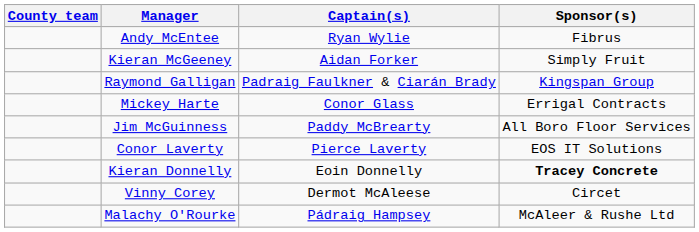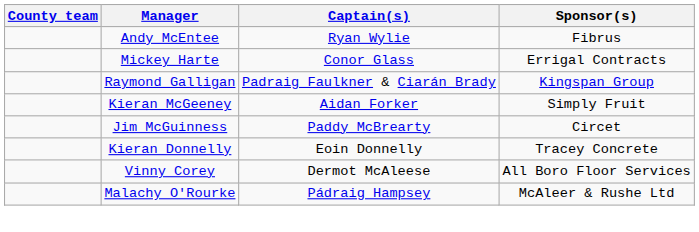rows swapped: Kieran McGeeney <-> Mickey Harte
Jim McGuinness | Sponsor(s): All Boro Floor Services -> Circet
- row: Conor Laverty | Pierce Laverty | EOS IT Solutions
Kieran Donnelly | Sponsor(s): bold -> normal
Vinny Corey | Sponsor(s): Circet -> All Boro Floor Services
